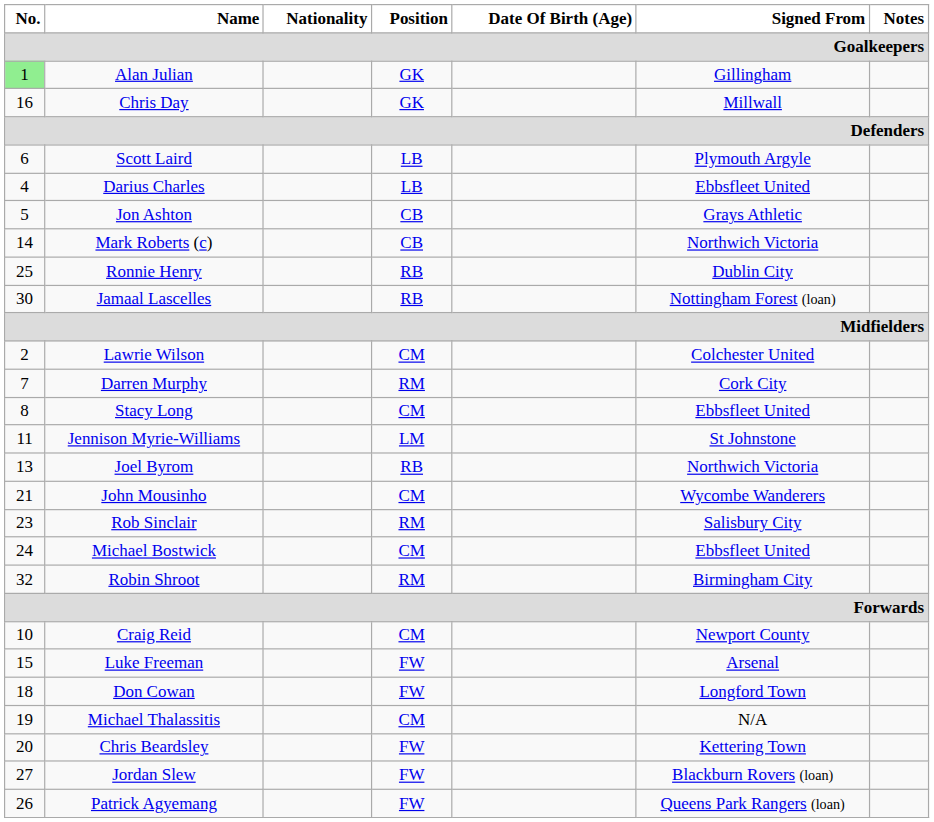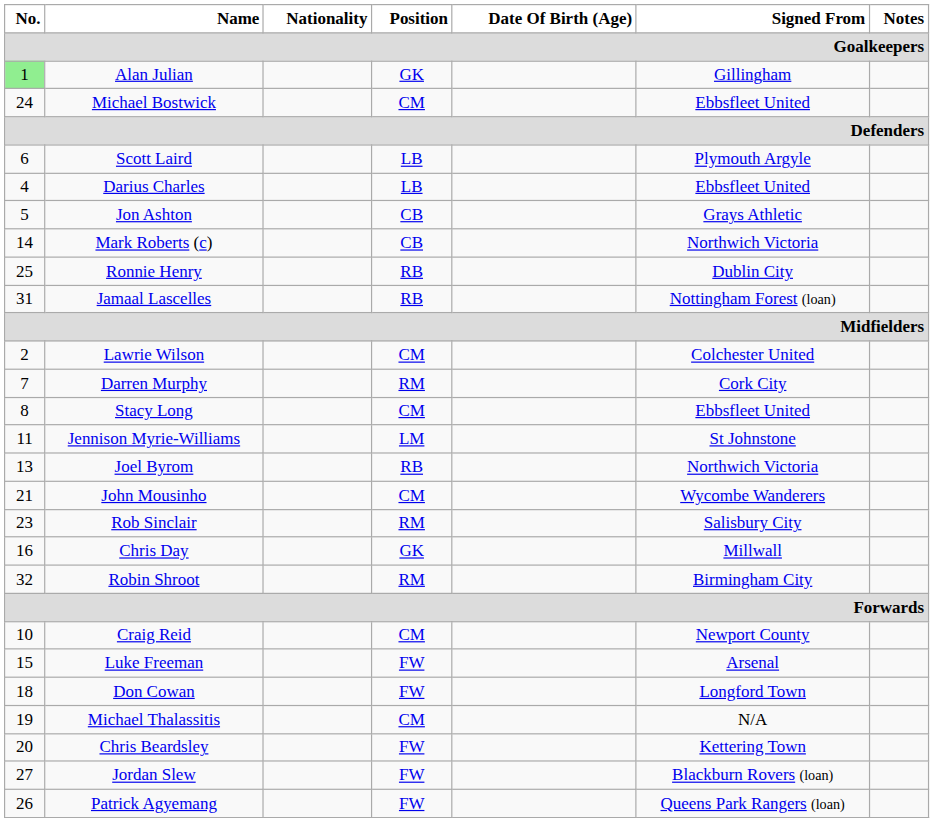rows swapped: Chris Day <-> Michael Bostwick
Jamaal Lascelles | No.: 30 -> 31
